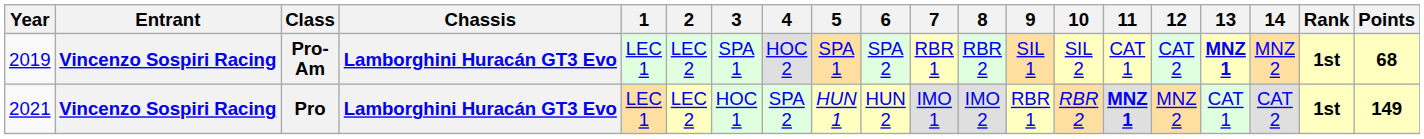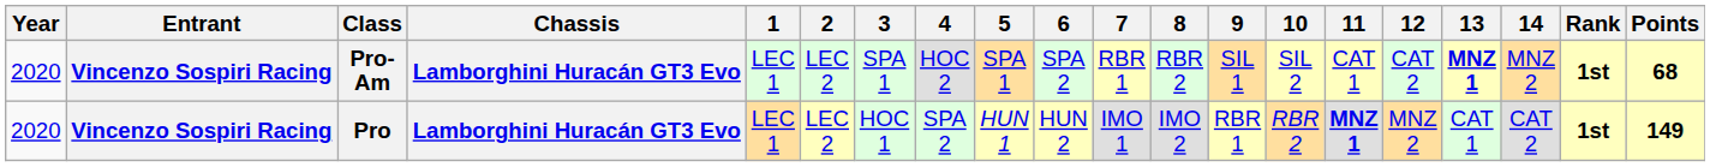Pro-Am | Year: 2019 -> 2020
Pro | Year: 2021 -> 2020
